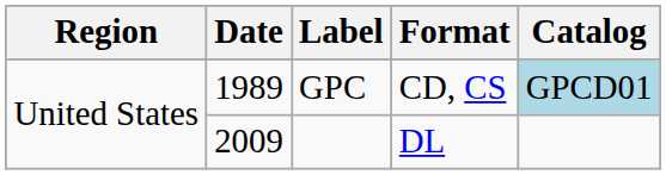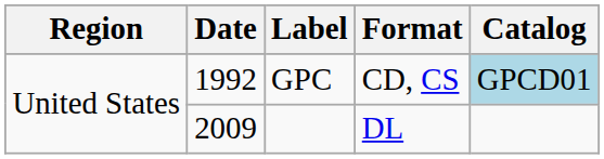GPC | Date: 1989 -> 1992
